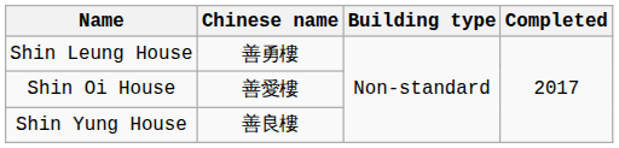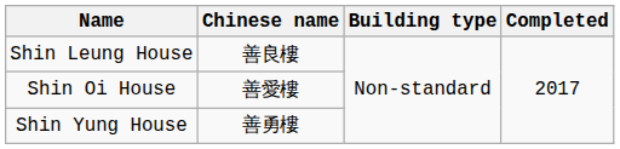Shin Leung House | Chinese name: 善勇樓 -> 善良樓
Shin Yung House | Chinese name: 善良樓 -> 善勇樓
